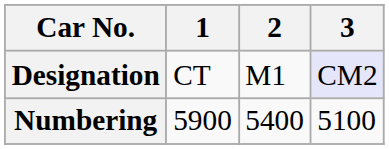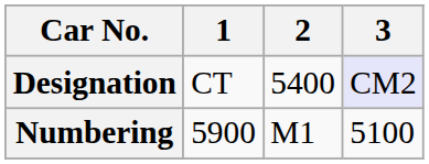Designation | 2: M1 -> 5400
Numbering | 2: 5400 -> M1
